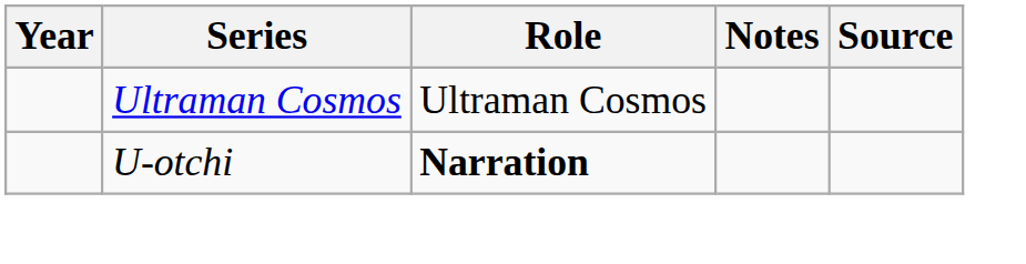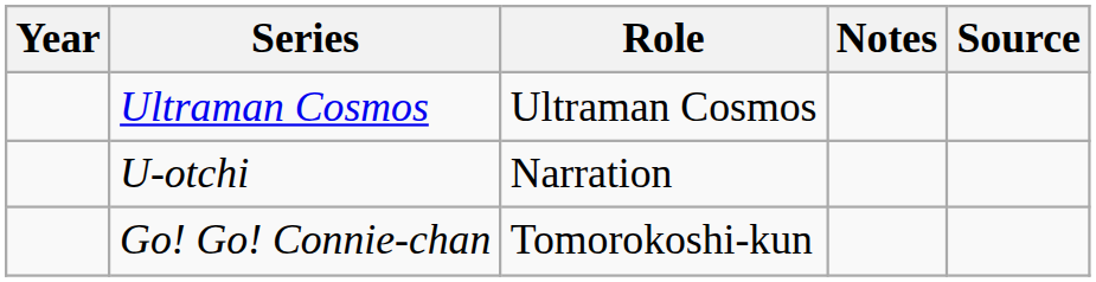U-otchi | Role: bold -> normal
+ row: Go! Go! Connie-chan | Tomorokoshi-kun
